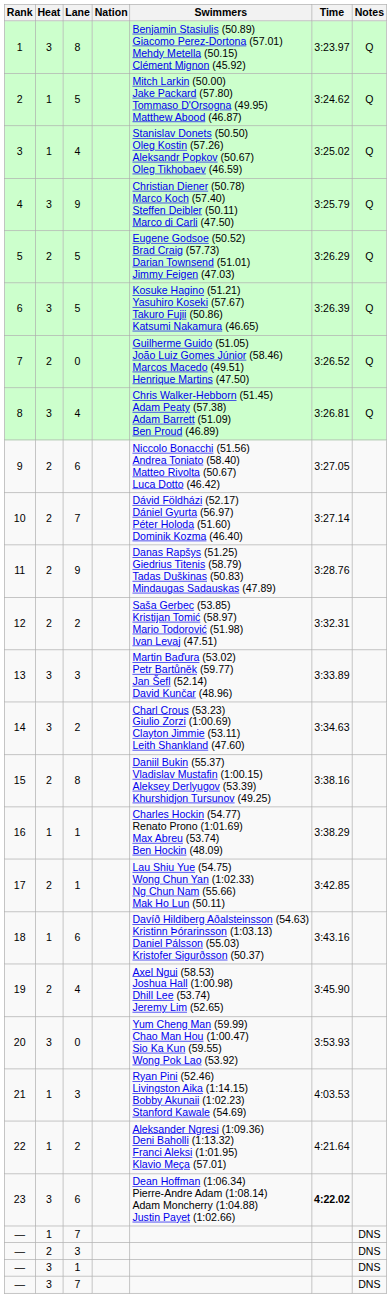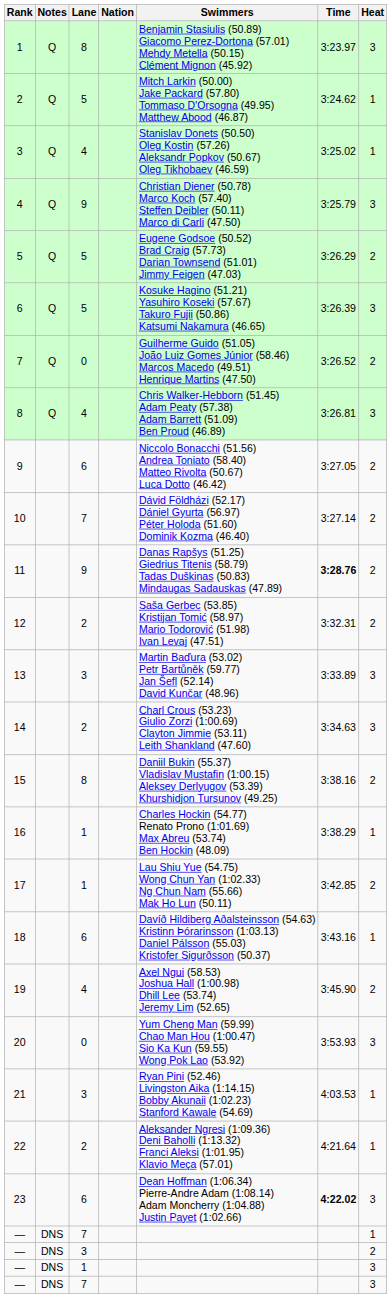columns swapped: Heat <-> Notes
11 | Time: normal -> bold
